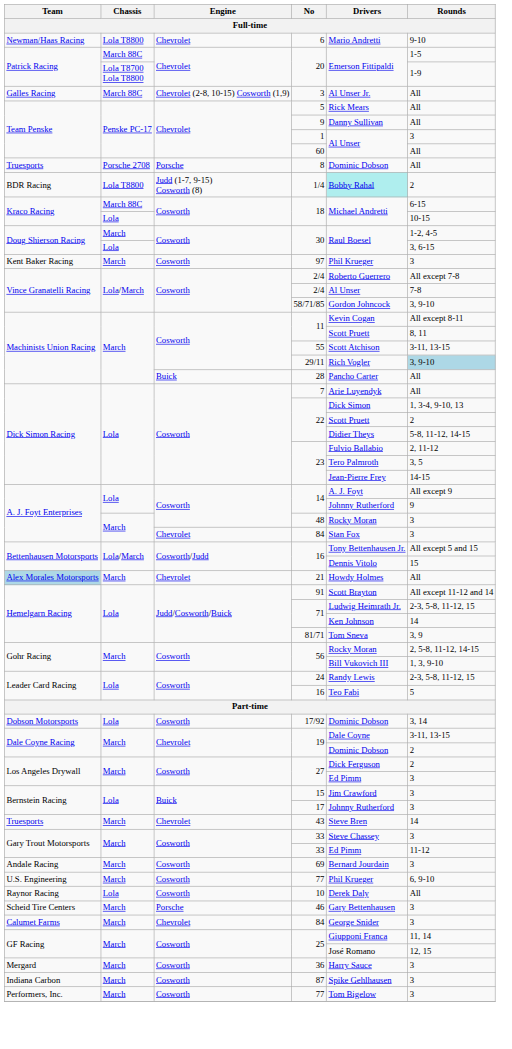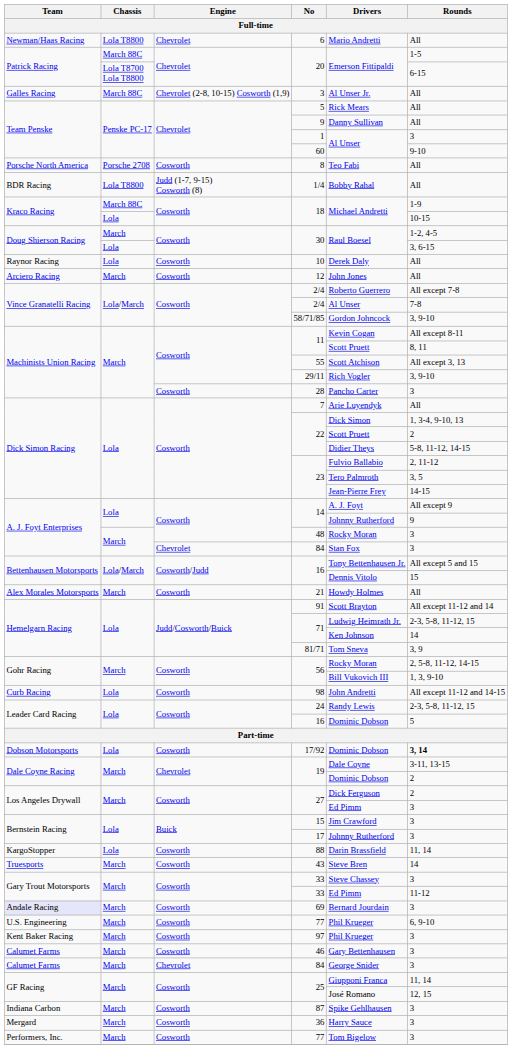6 | Rounds: 9-10 -> All
Lola T8700 Lola T8800 / 20 | Rounds: 1-9 -> 6-15
60 | Rounds: All -> 9-10
8 | Team: Truesports -> Porsche North America
8 | Engine: Porsche -> Cosworth
8 | Drivers: Dominic Dobson -> Teo Fabi
1/4 | Drivers: paleturquoise background -> no background
1/4 | Rounds: 2 -> All
March 88C / 18 | Rounds: 6-15 -> 1-9
rows swapped: 10 <-> 97
+ row: Arciero Racing | March | Cosworth | 12 | John Jones | All
55 | Rounds: 3-11, 13-15 -> All except 3, 13
29/11 | Rounds: lightblue background -> no background
28 | Engine: Buick -> Cosworth
28 | Rounds: All -> 3
21 | Team: lightblue background -> no background
21 | Engine: Chevrolet -> Cosworth
+ row: Curb Racing | Lola | Cosworth | 98 | John Andretti | All except 11-12 and 14-15
Lola / 16 | Drivers: Teo Fabi -> Dominic Dobson
17/92 | Rounds: normal -> bold
+ row: KargoStopper | Lola | Cosworth | 88 | Darin Brassfield | 11, 14
43 | Engine: Chevrolet -> Cosworth
69 | Team: no background -> lavender background
46 | Team: Scheid Tire Centers -> Calumet Farms
46 | Engine: Porsche -> Cosworth
rows swapped: 87 <-> 36
